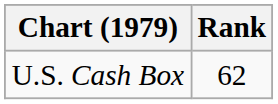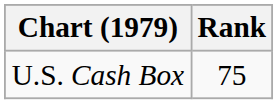U.S. Cash Box | Rank: 62 -> 75
